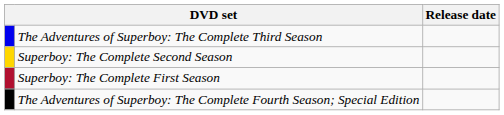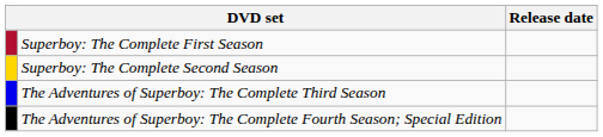rows swapped: Superboy: The Complete First Season <-> The Adventures of Superboy: The Complete Third Season
